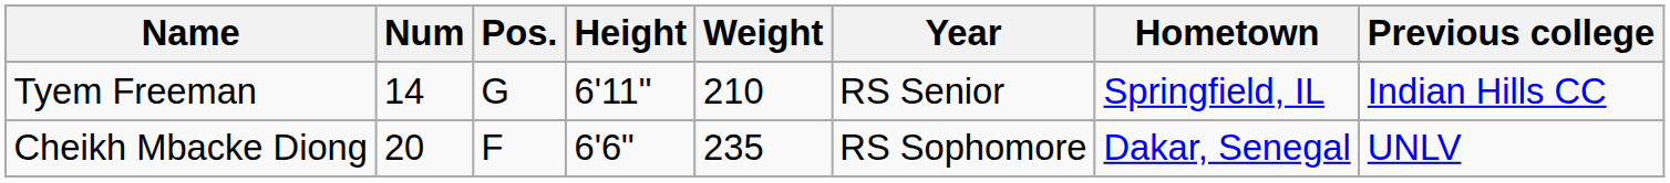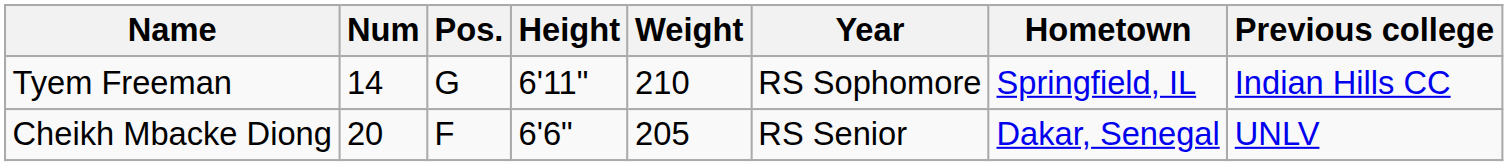Tyem Freeman | Year: RS Senior -> RS Sophomore
Cheikh Mbacke Diong | Weight: 235 -> 205
Cheikh Mbacke Diong | Year: RS Sophomore -> RS Senior
